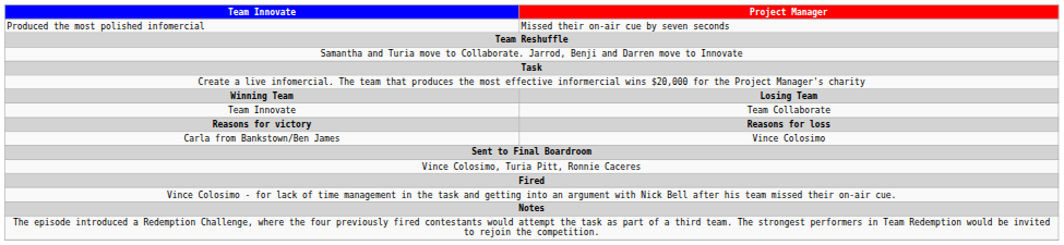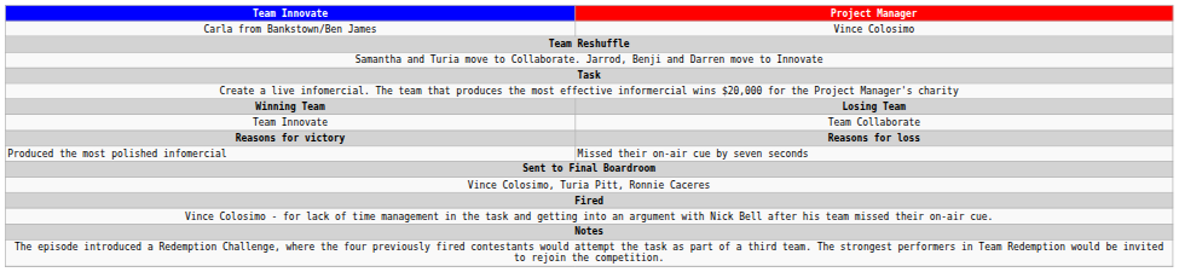rows swapped: Carla from Bankstown/Ben James <-> Produced the most polished infomercial
